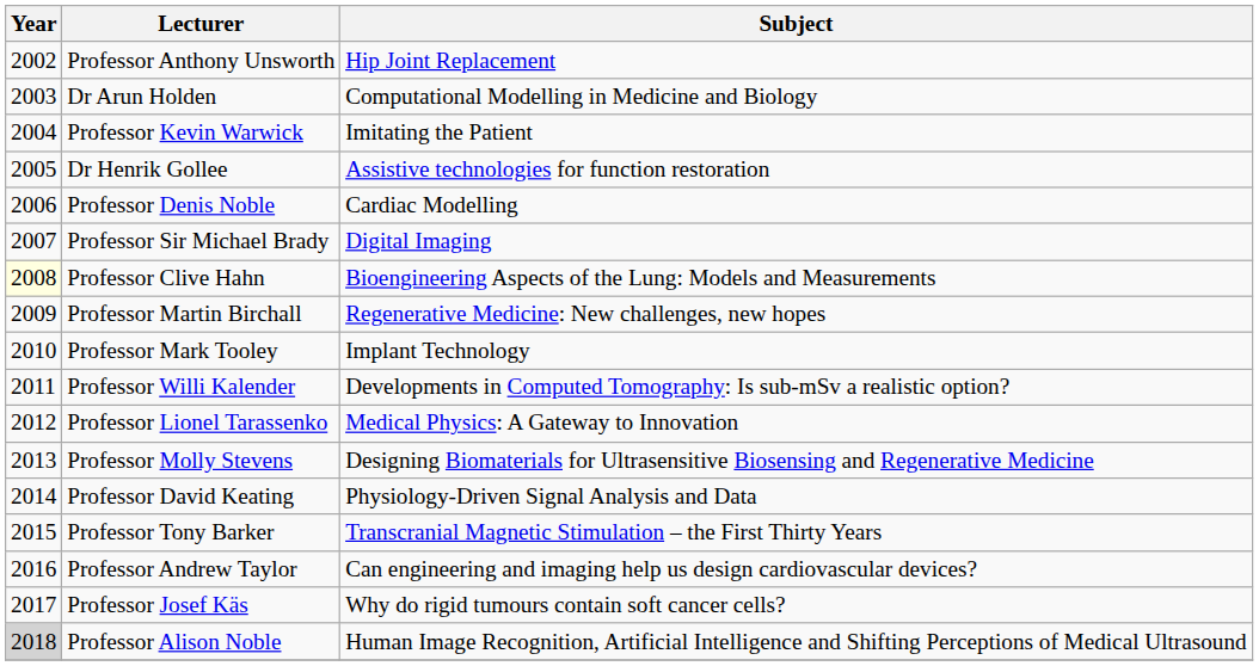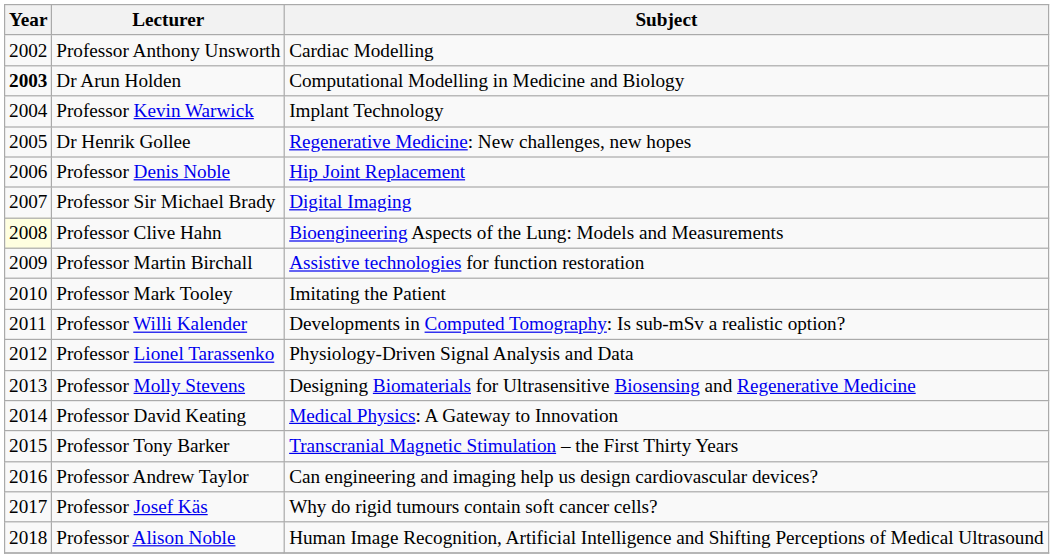Professor Anthony Unsworth | Subject: Hip Joint Replacement -> Cardiac Modelling
Dr Arun Holden | Year: normal -> bold
Professor Kevin Warwick | Subject: Imitating the Patient -> Implant Technology
Dr Henrik Gollee | Subject: Assistive technologies for function restoration -> Regenerative Medicine: New challenges, new hopes
Professor Denis Noble | Subject: Cardiac Modelling -> Hip Joint Replacement
Professor Martin Birchall | Subject: Regenerative Medicine: New challenges, new hopes -> Assistive technologies for function restoration
Professor Mark Tooley | Subject: Implant Technology -> Imitating the Patient
Professor Lionel Tarassenko | Subject: Medical Physics: A Gateway to Innovation -> Physiology-Driven Signal Analysis and Data
Professor David Keating | Subject: Physiology-Driven Signal Analysis and Data -> Medical Physics: A Gateway to Innovation
Professor Alison Noble | Year: lightgrey background -> no background
